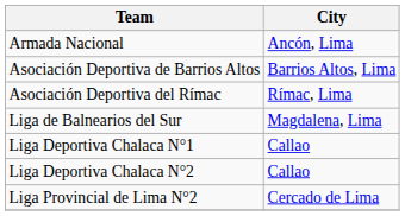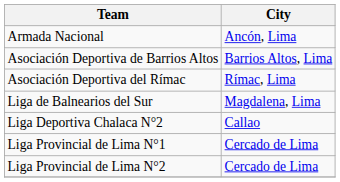- row: Liga Deportiva Chalaca N°1 | Callao
+ row: Liga Provincial de Lima N°1 | Cercado de Lima
